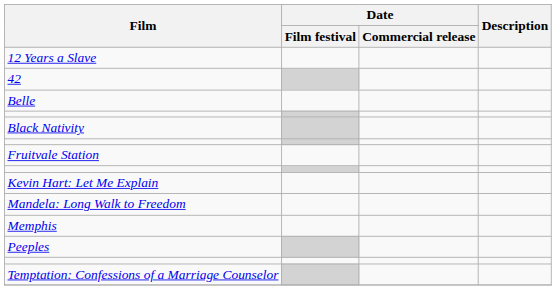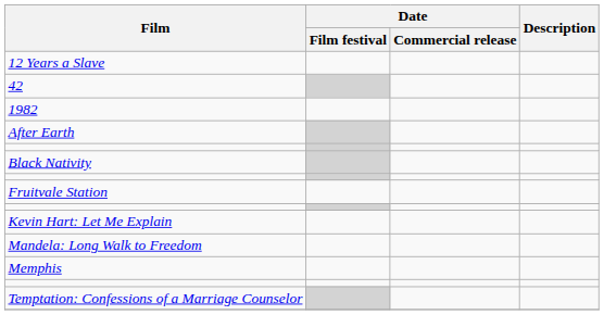+ row: 1982
+ row: After Earth
- row: Belle
- row: Peeples
